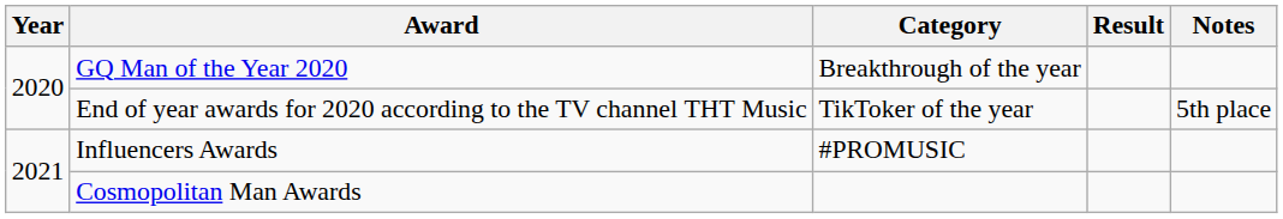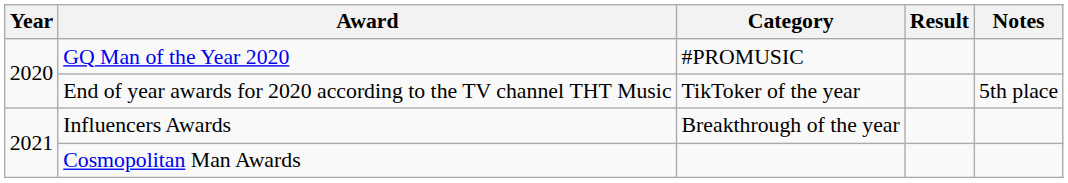GQ Man of the Year 2020 | Category: Breakthrough of the year -> #PROMUSIC
Influencers Awards | Category: #PROMUSIC -> Breakthrough of the year
